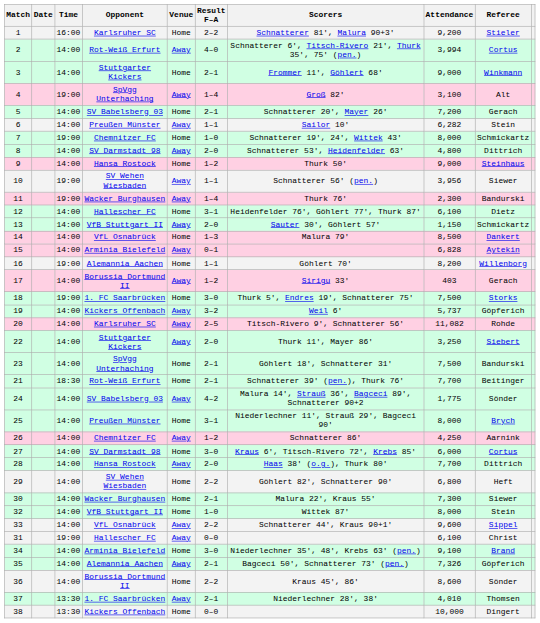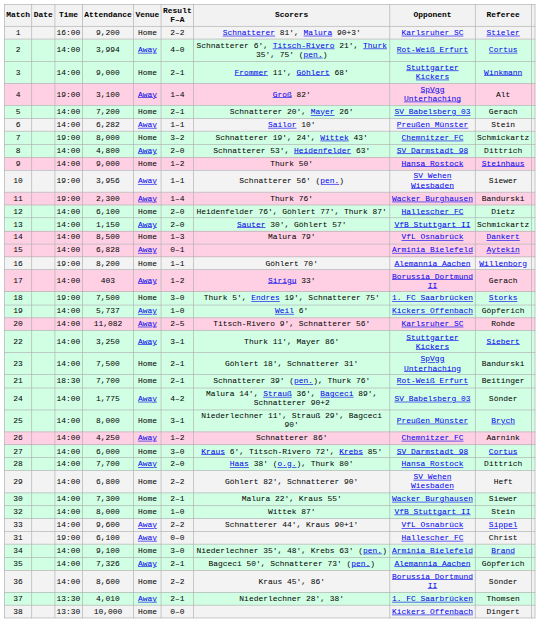columns swapped: Opponent <-> Attendance
7 | Result F–A: 1–0 -> 3–2
12 | Result F–A: 3–1 -> 2–0
19 | Result F–A: 3–2 -> 1–0
22 | Result F–A: 2–0 -> 3–1
